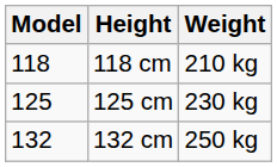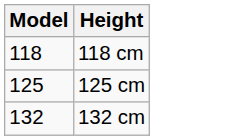- column: Weight | 210 kg | 230 kg | 250 kg
